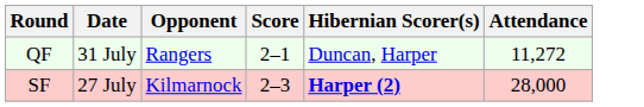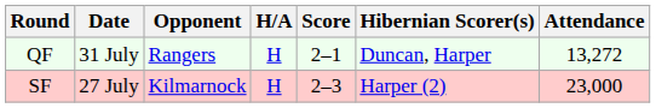+ column: H/A | H | H
QF | Attendance: 11,272 -> 13,272
SF | Hibernian Scorer(s): bold -> normal
SF | Attendance: 28,000 -> 23,000
